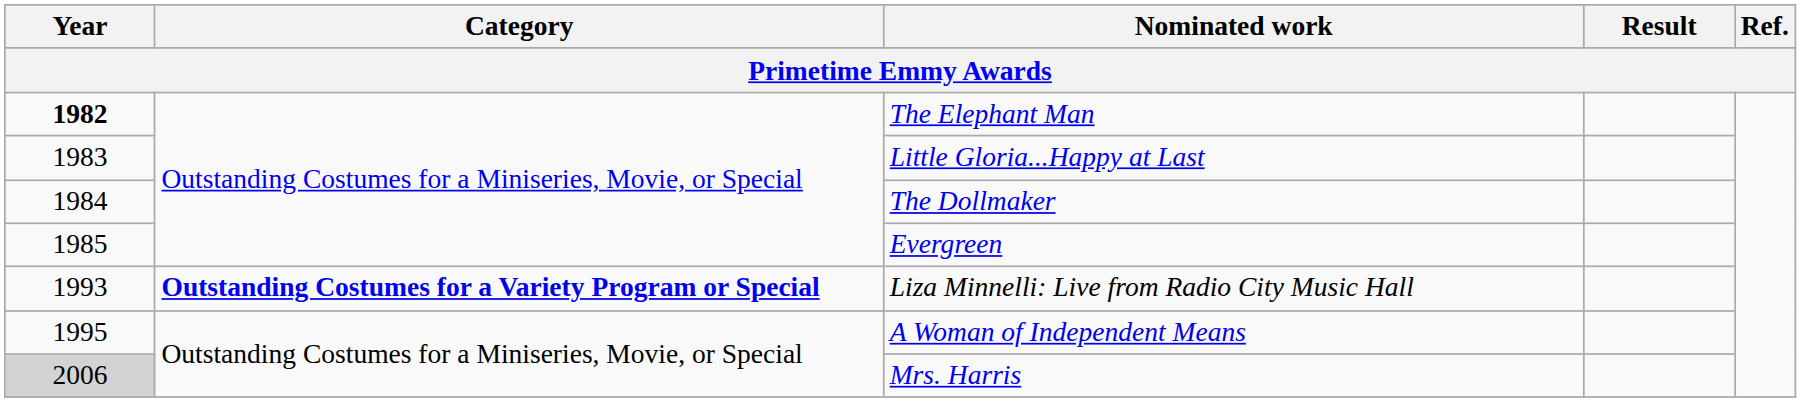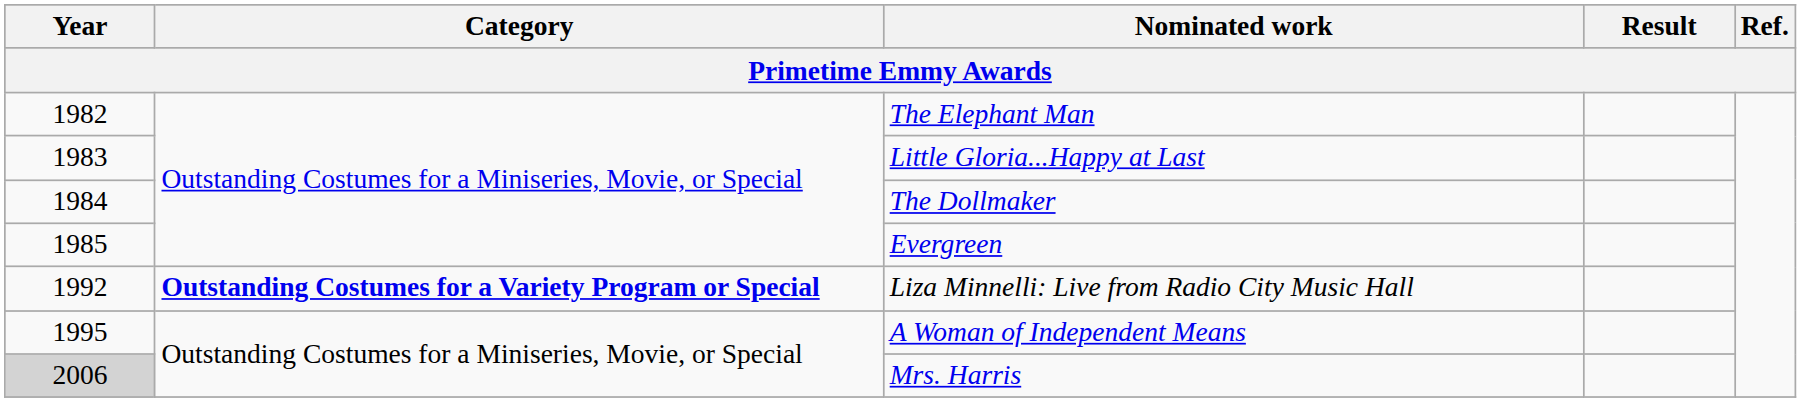The Elephant Man | Year: bold -> normal
Liza Minnelli: Live from Radio City Music Hall | Year: 1993 -> 1992
